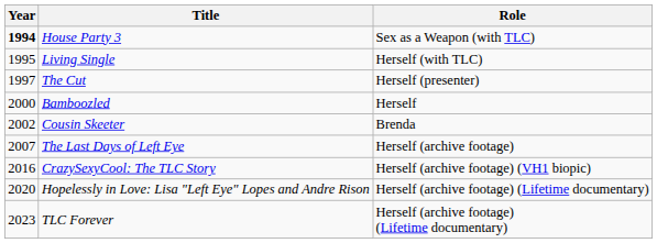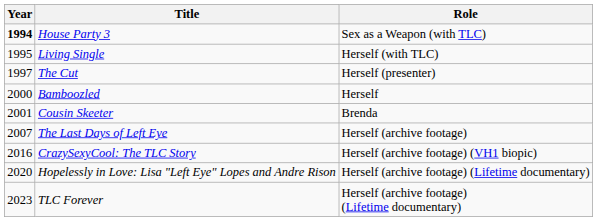Cousin Skeeter | Year: 2002 -> 2001
